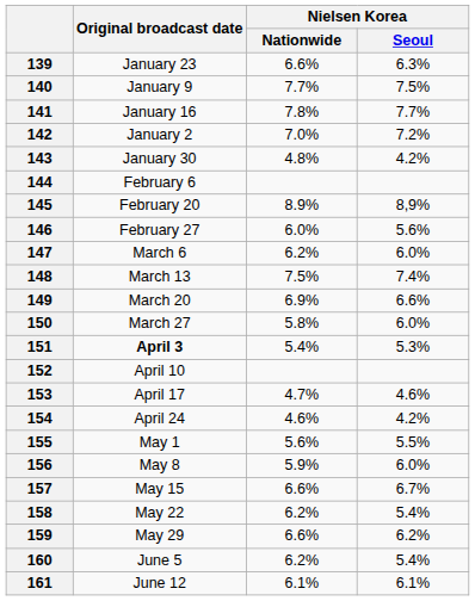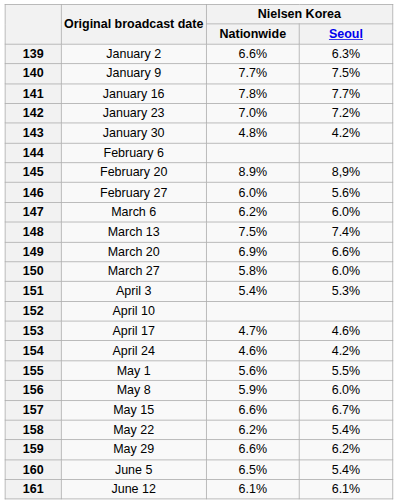139 | Original broadcast date: January 23 -> January 2
142 | Original broadcast date: January 2 -> January 23
151 | Original broadcast date: bold -> normal
160 | Nielsen Korea / Nationwide: 6.2% -> 6.5%
